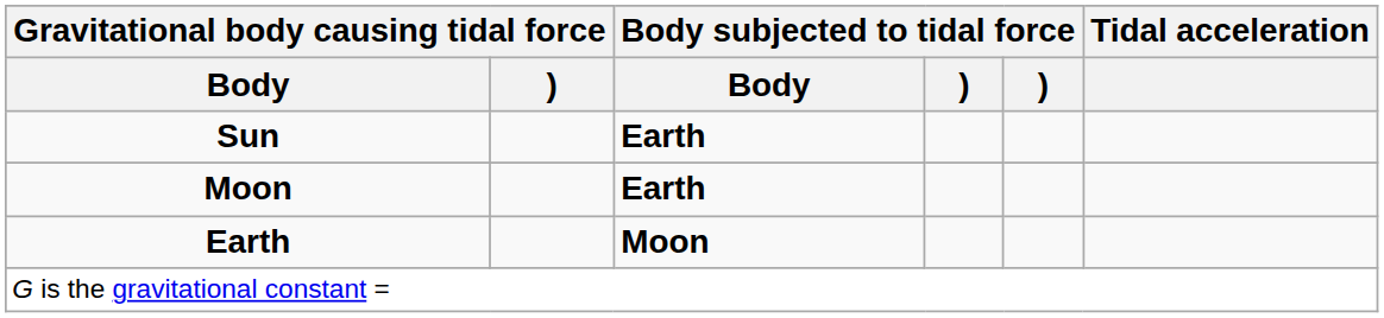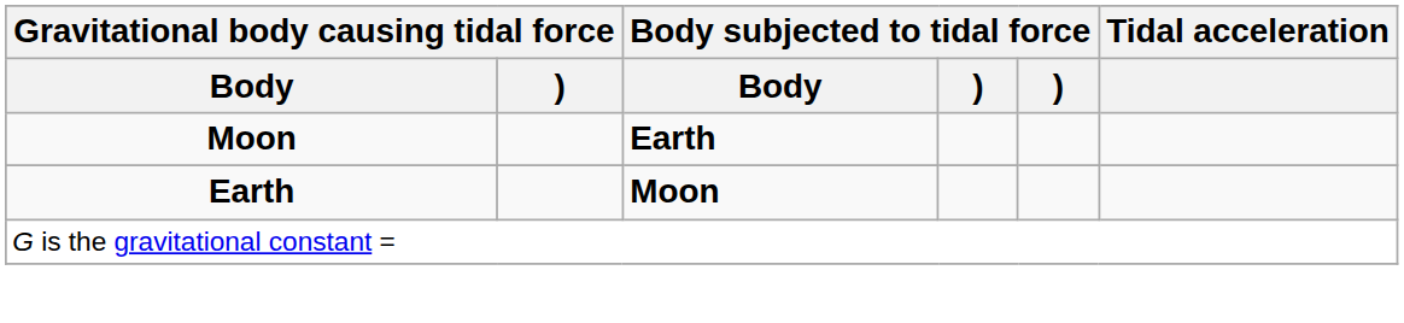- row: Sun | Earth
